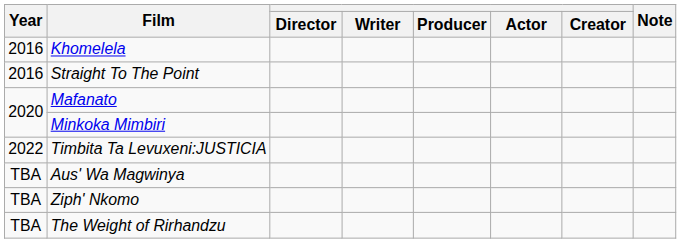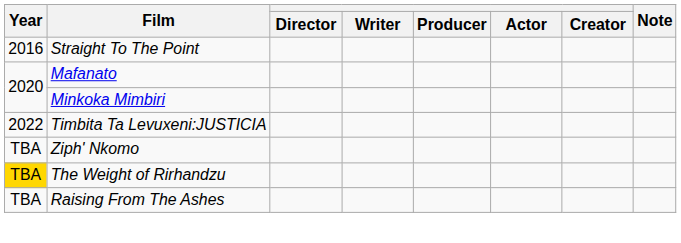- row: 2016 | Khomelela
- row: TBA | Aus' Wa Magwinya
The Weight of Rirhandzu | Year: no background -> gold background
+ row: TBA | Raising From The Ashes
